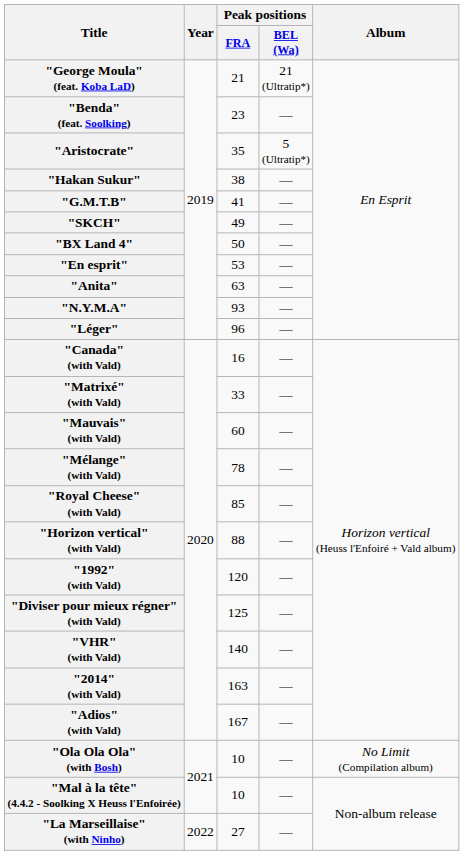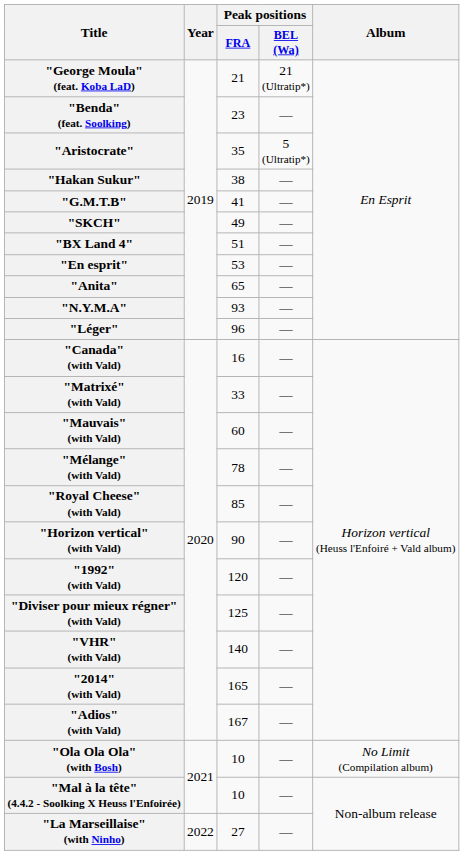"BX Land 4" | Peak positions / FRA: 50 -> 51
"Anita" | Peak positions / FRA: 63 -> 65
"Horizon vertical" (with Vald) | Peak positions / FRA: 88 -> 90
"2014" (with Vald) | Peak positions / FRA: 163 -> 165
